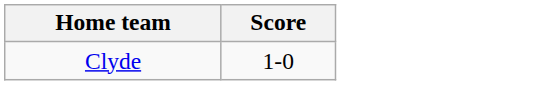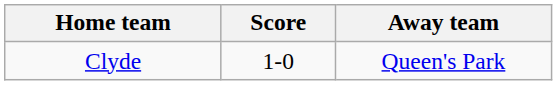+ column: Away team | Queen's Park
